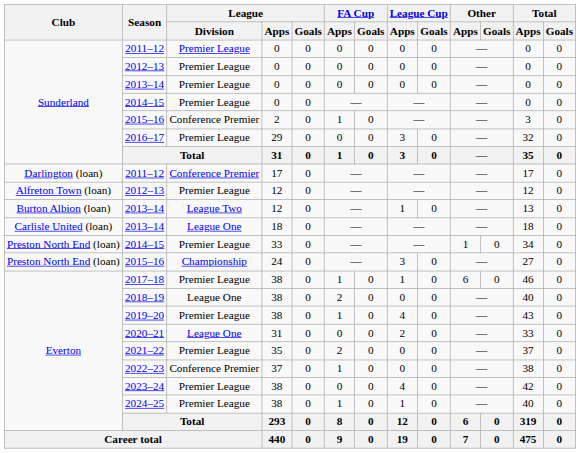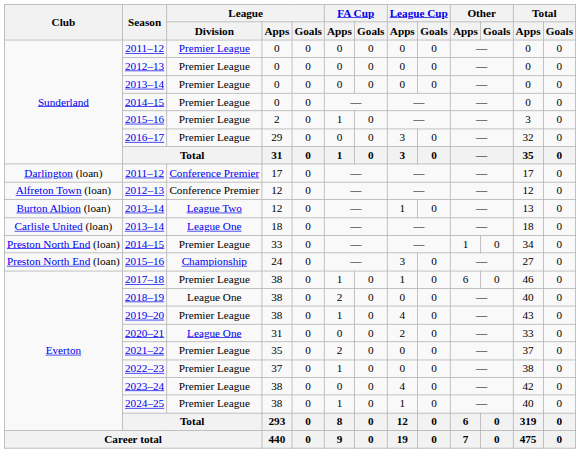2015–16 / 2 | League / Division: Conference Premier -> Premier League
2012–13 / 12 | League / Division: Premier League -> Conference Premier
2022–23 | League / Division: Conference Premier -> Premier League
